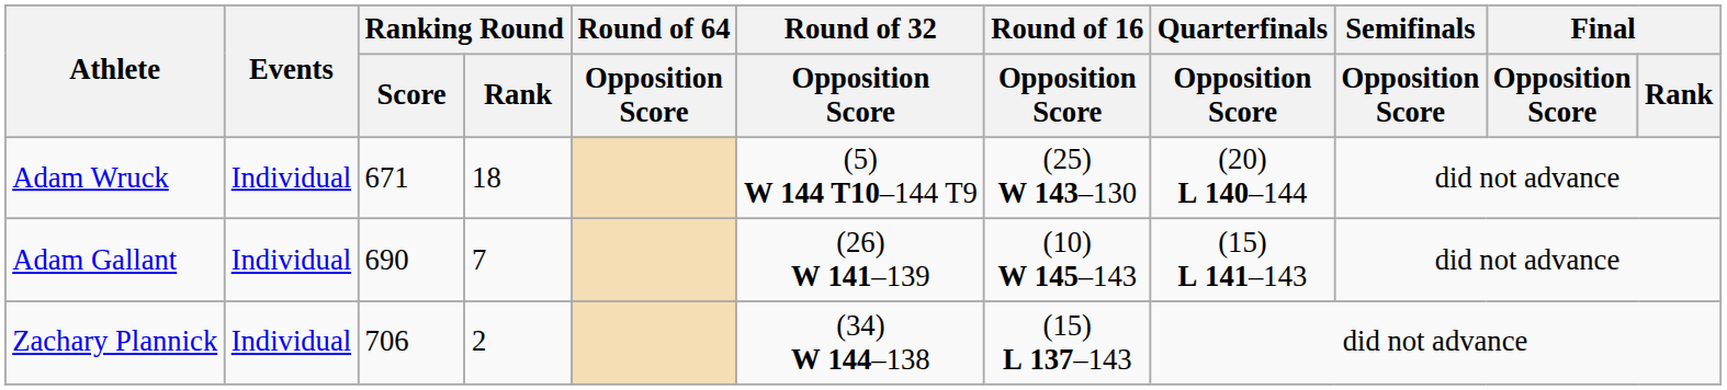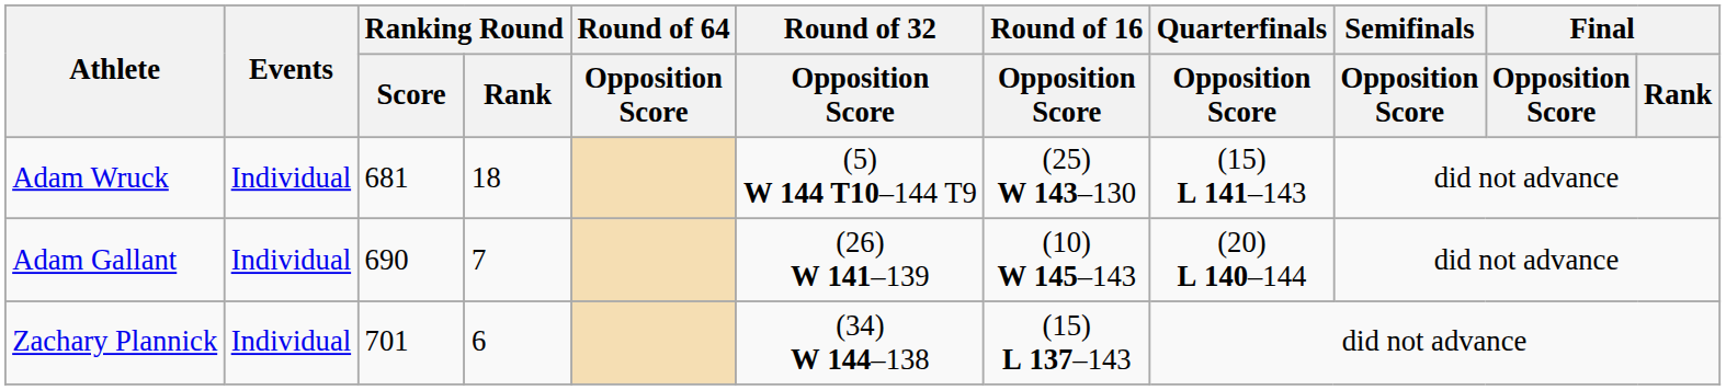Adam Wruck | Ranking Round / Score: 671 -> 681
Adam Wruck | Quarterfinals / Opposition Score: (20) L 140–144 -> (15) L 141–143
Adam Gallant | Quarterfinals / Opposition Score: (15) L 141–143 -> (20) L 140–144
Zachary Plannick | Ranking Round / Score: 706 -> 701
Zachary Plannick | Ranking Round / Rank: 2 -> 6
